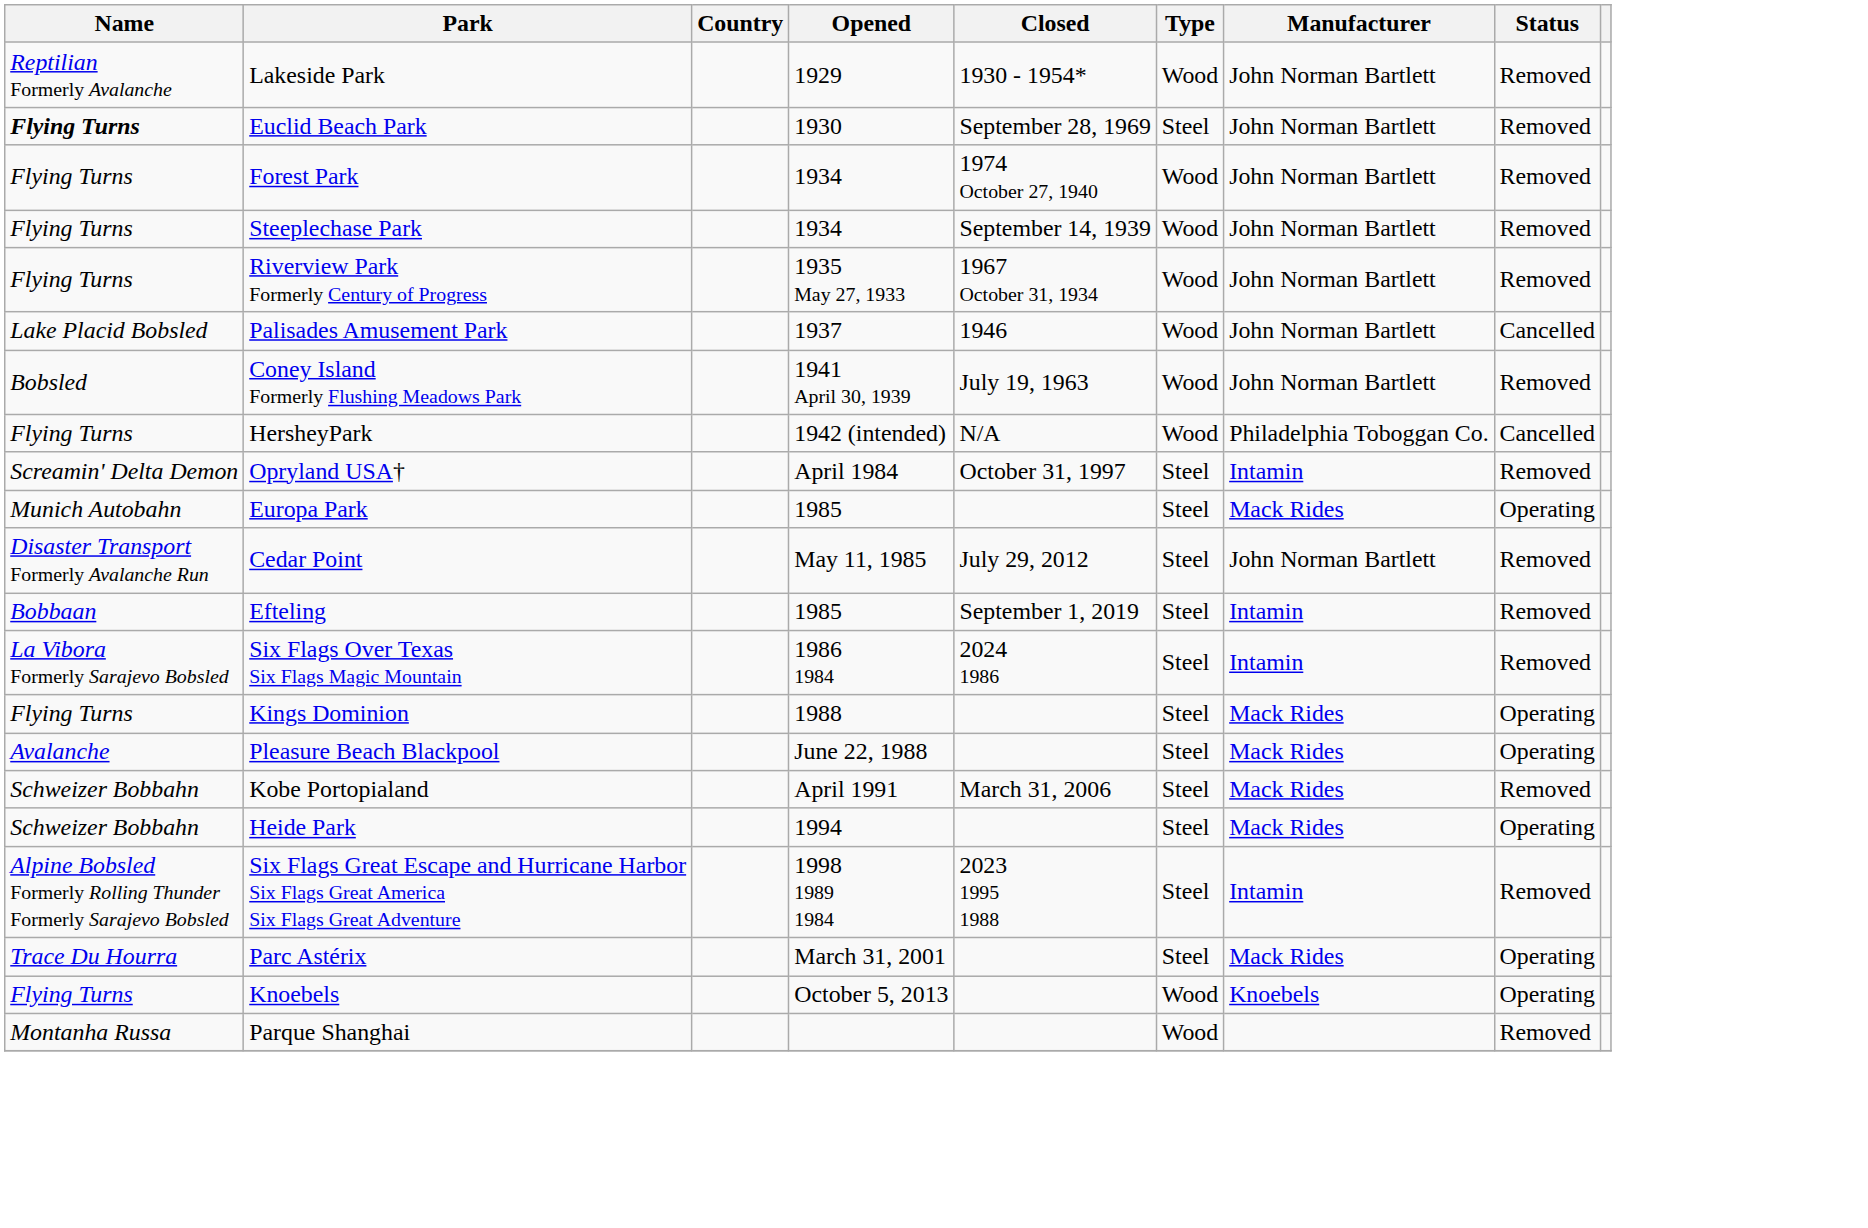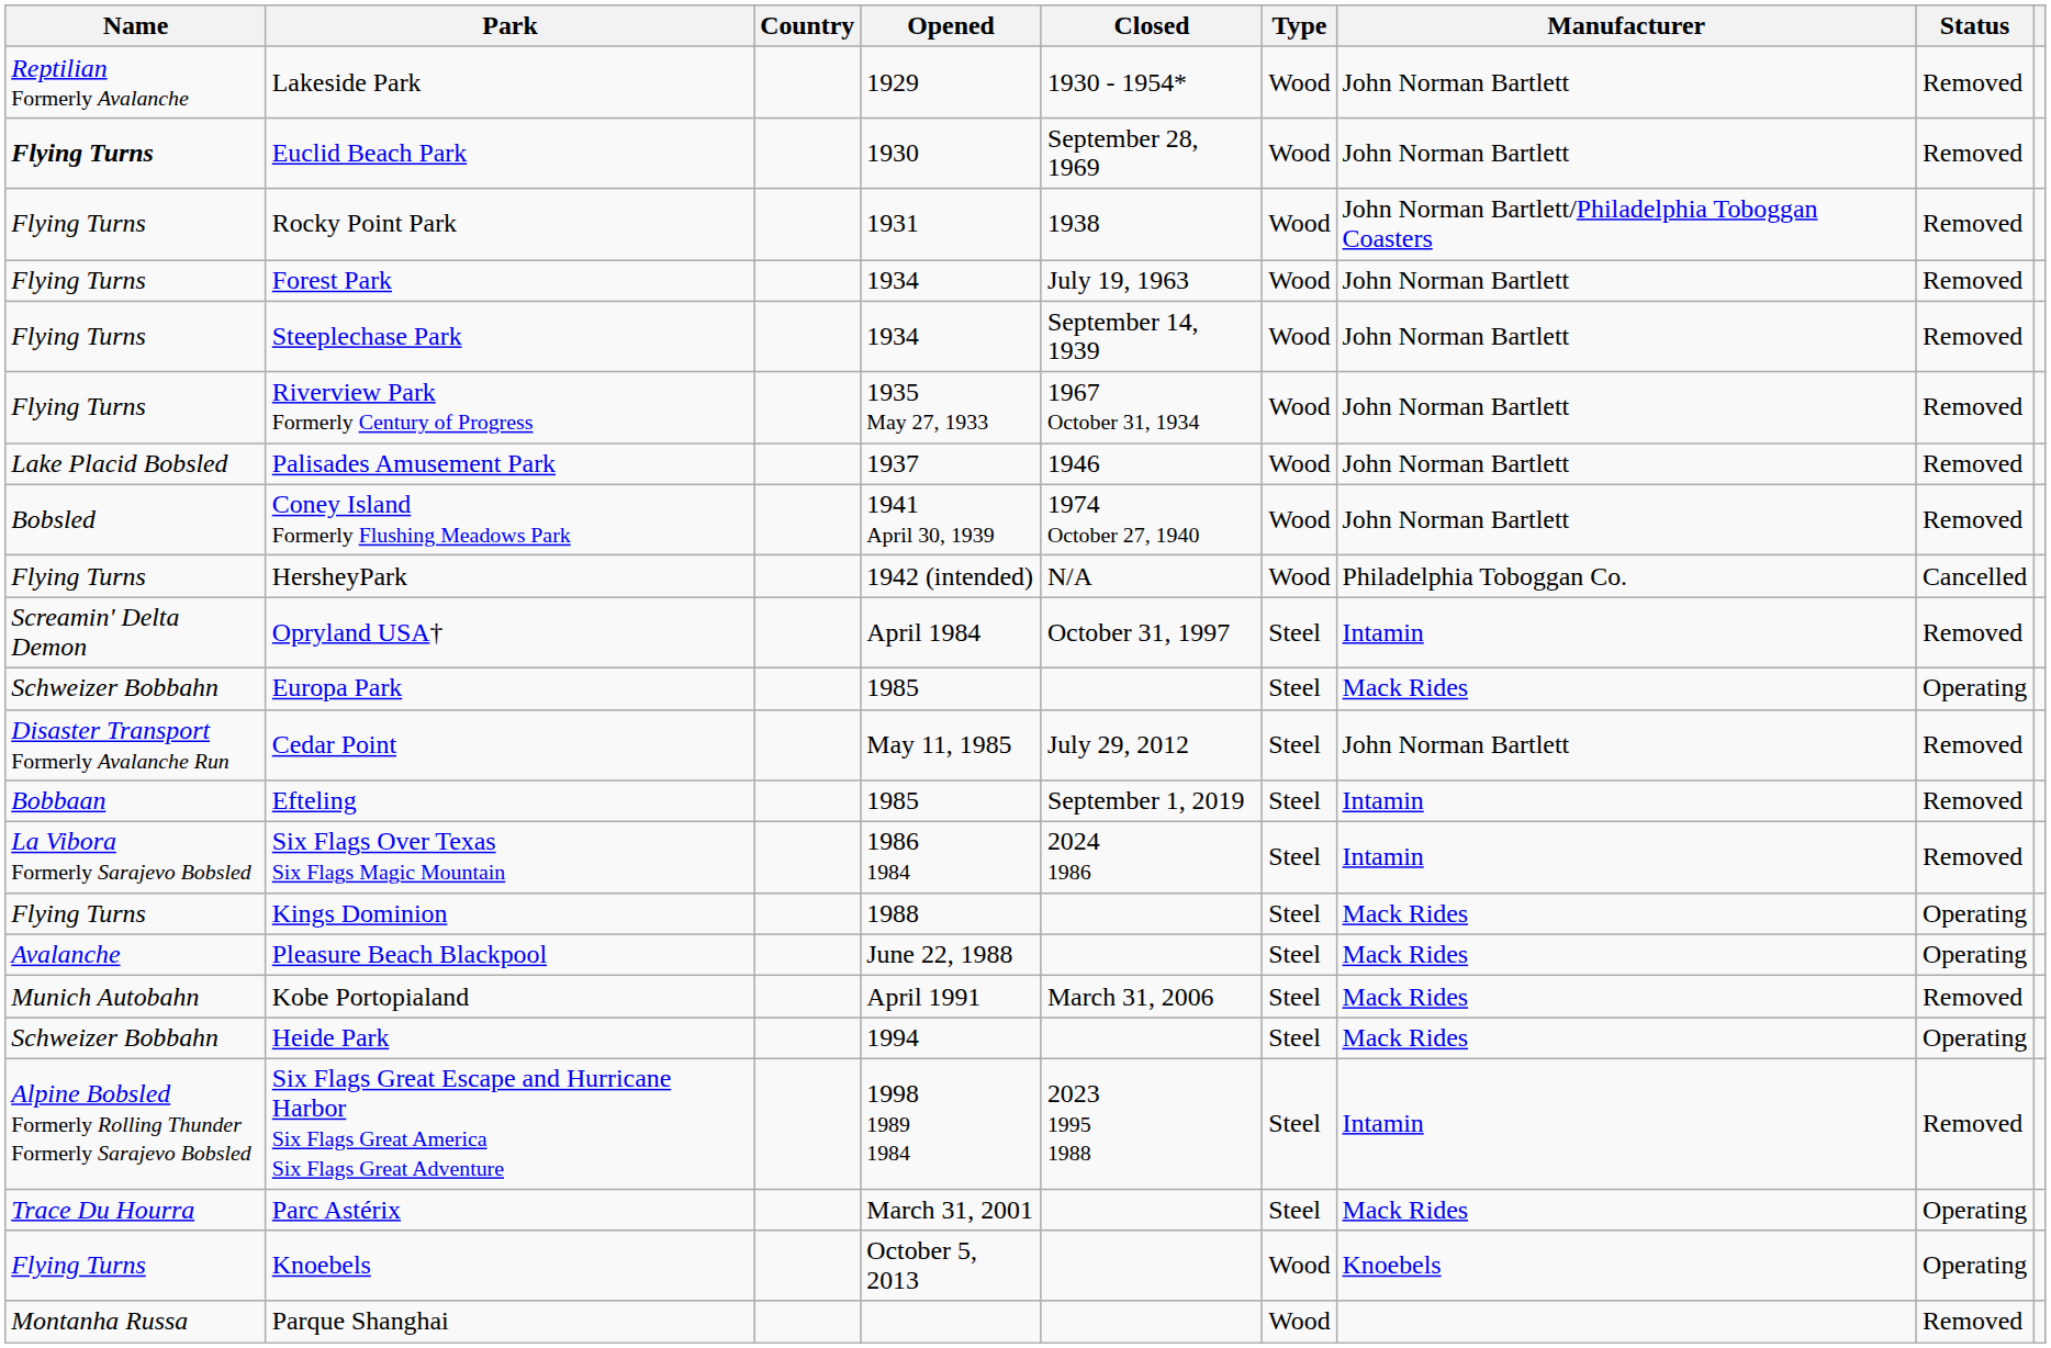Euclid Beach Park | Type: Steel -> Wood
+ row: Flying Turns | Rocky Point Park | 1931 | 1938 | Wood | John Norman Bartlett/Philadelphia Toboggan Coasters | Removed
Forest Park | Closed: 1974 October 27, 1940 -> July 19, 1963
Palisades Amusement Park | Status: Cancelled -> Removed
Coney Island Formerly Flushing Meadows Park | Closed: July 19, 1963 -> 1974 October 27, 1940
Europa Park | Name: Munich Autobahn -> Schweizer Bobbahn
Kobe Portopialand | Name: Schweizer Bobbahn -> Munich Autobahn
